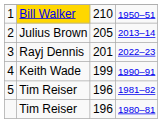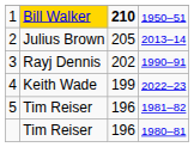1 | column 3: normal -> bold
3 | column 3: 201 -> 202
3 | column 4: 2022–23 -> 1990–91
4 | column 4: 1990–91 -> 2022–23
